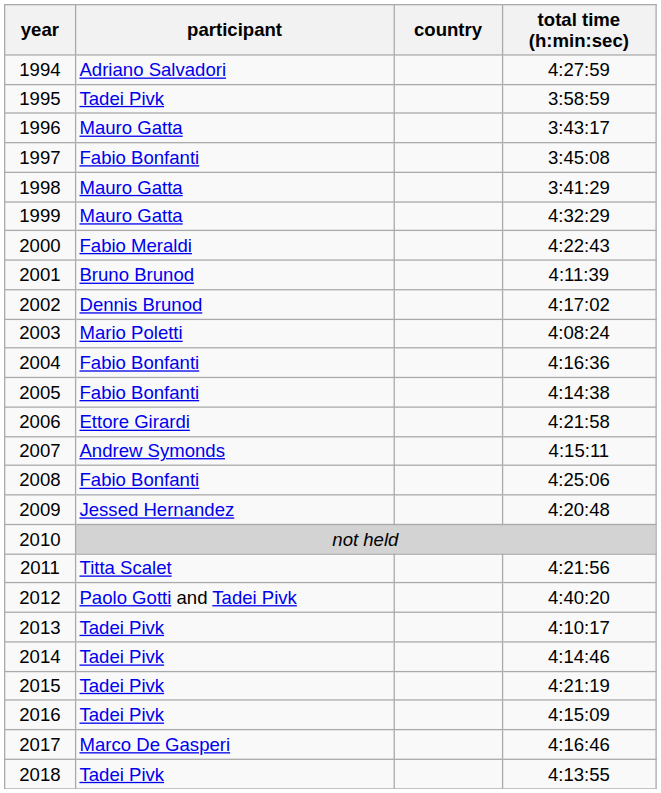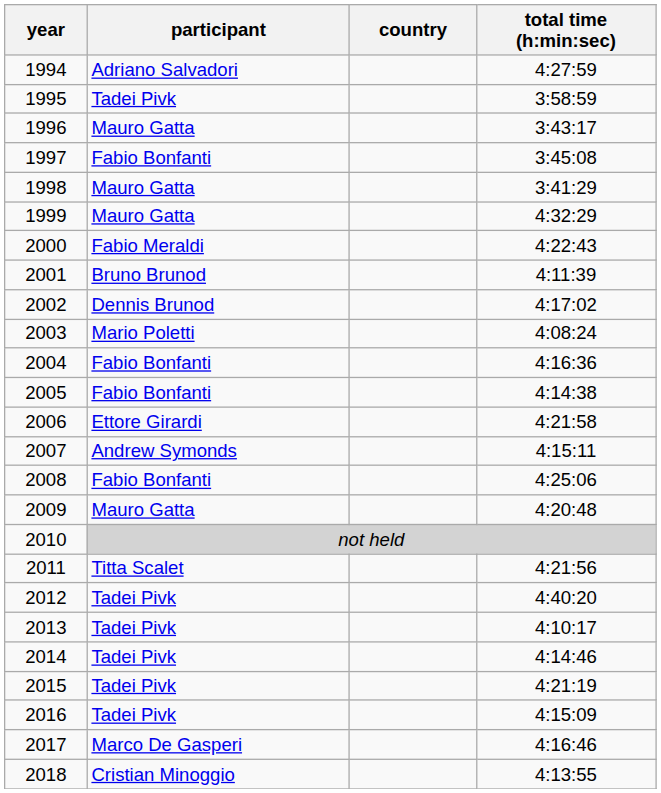2009 | participant: Jessed Hernandez -> Mauro Gatta
2012 | participant: Paolo Gotti and Tadei Pivk -> Tadei Pivk
2018 | participant: Tadei Pivk -> Cristian Minoggio
